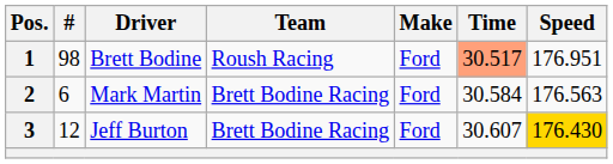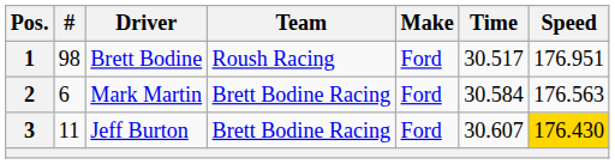1 | Time: lightsalmon background -> no background
3 | #: 12 -> 11
